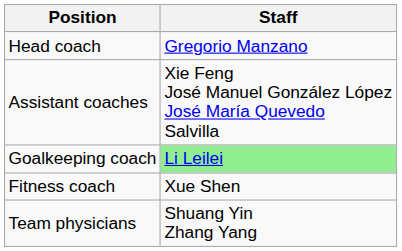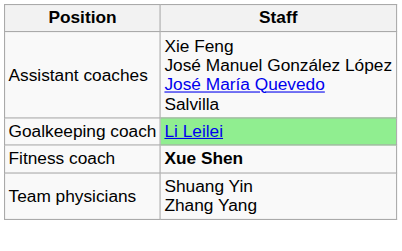- row: Head coach | Gregorio Manzano
Fitness coach | Staff: normal -> bold
